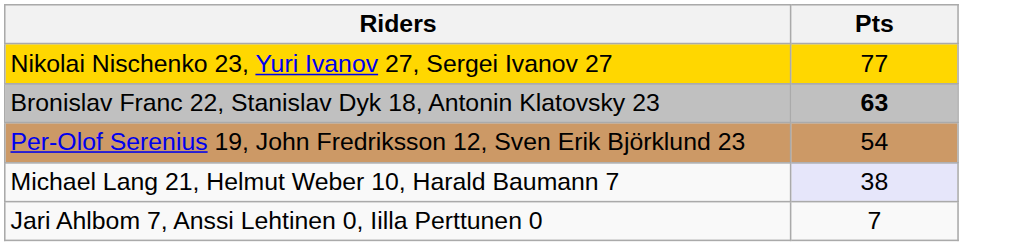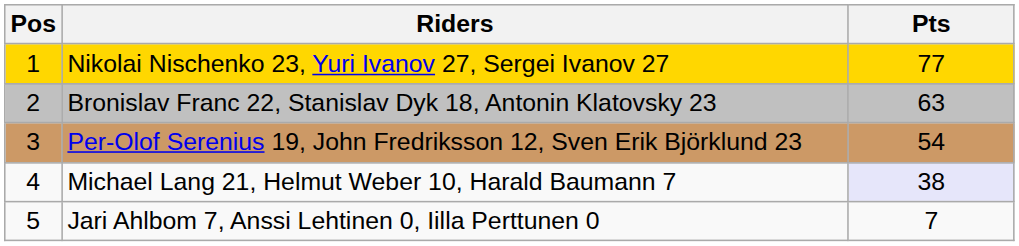+ column: Pos | 1 | 2 | 3 | 4 | 5
Bronislav Franc 22, Stanislav Dyk 18, Antonin Klatovsky 23 | Pts: bold -> normal
